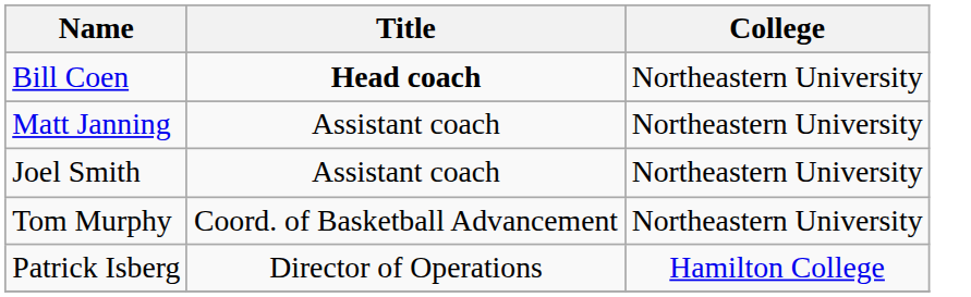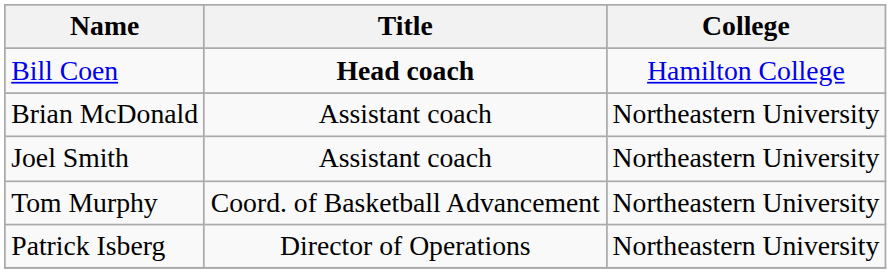Bill Coen | College: Northeastern University -> Hamilton College
+ row: Brian McDonald | Assistant coach | Northeastern University
- row: Matt Janning | Assistant coach | Northeastern University
Patrick Isberg | College: Hamilton College -> Northeastern University
